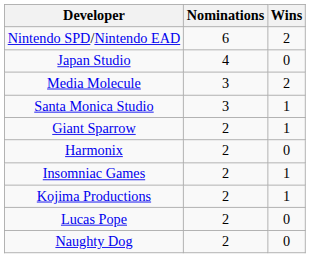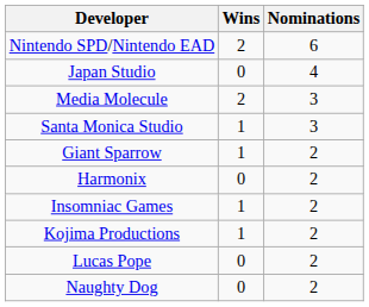columns swapped: Nominations <-> Wins
